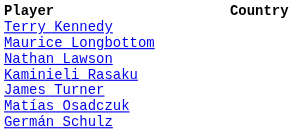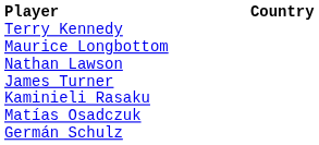rows swapped: James Turner <-> Kaminieli Rasaku
